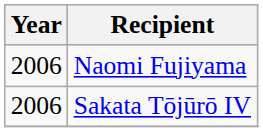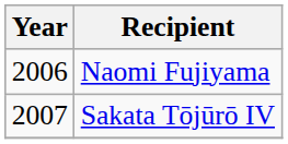Sakata Tōjūrō IV | Year: 2006 -> 2007
